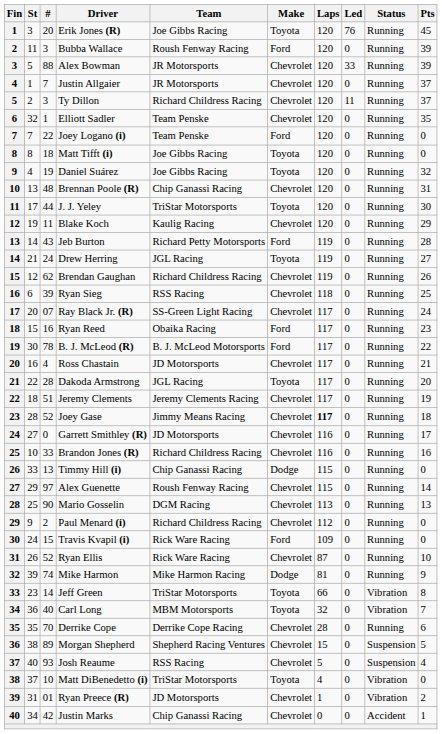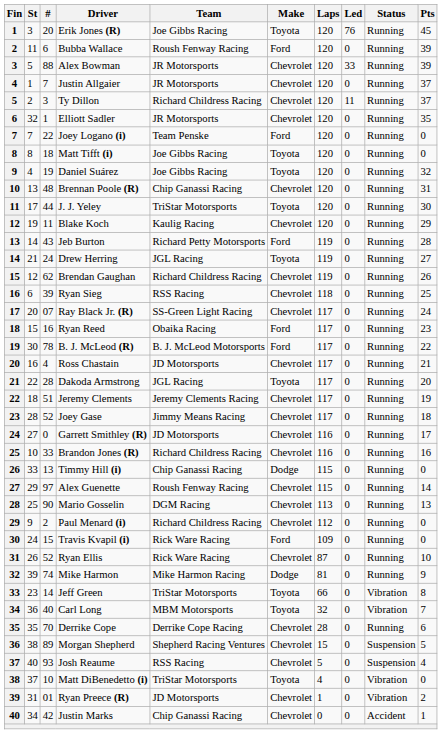Bubba Wallace | #: 3 -> 6
Elliott Sadler | Team: Team Penske -> JR Motorsports
Joey Gase | Laps: bold -> normal
